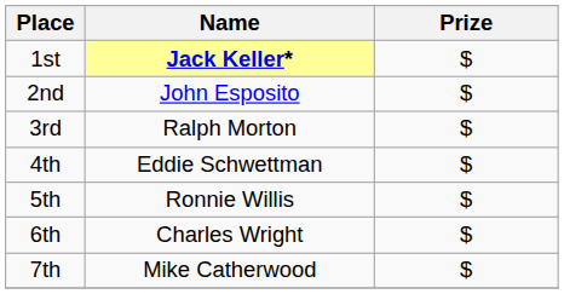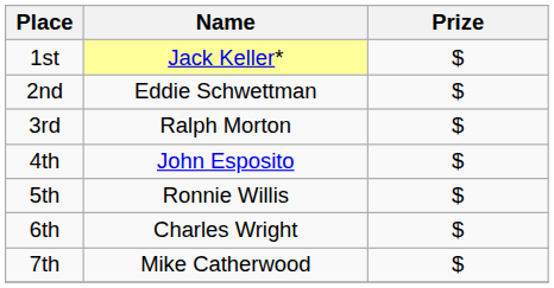1st | Name: bold -> normal
2nd | Name: John Esposito -> Eddie Schwettman
4th | Name: Eddie Schwettman -> John Esposito
